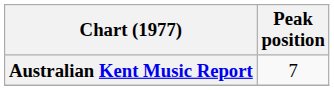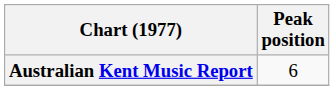Australian Kent Music Report | Peak position: 7 -> 6
